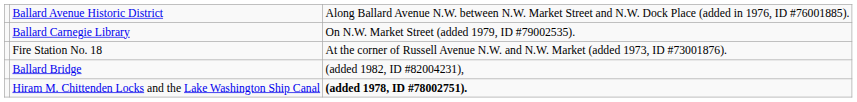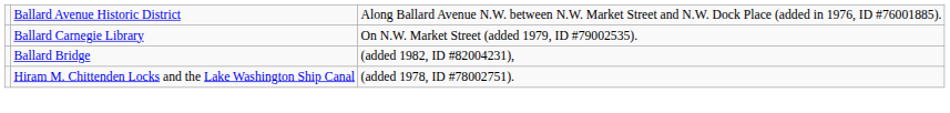- row: Fire Station No. 18 | At the corner of Russell Avenue N.W. and N.W. Market (added 1973, ID #73001876).
Hiram M. Chittenden Locks and the Lake Washington Ship Canal | column 3: bold -> normal
